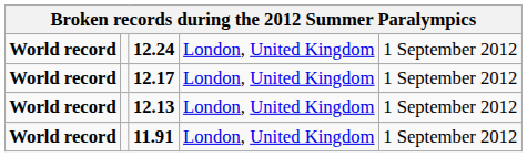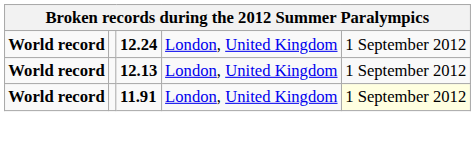- row: World record | 12.17 | London, United Kingdom | 1 September 2012
11.91 | column 5: no background -> lightyellow background
